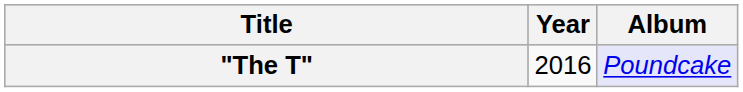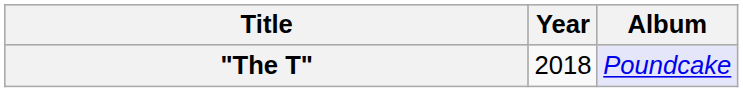"The T" | Year: 2016 -> 2018
